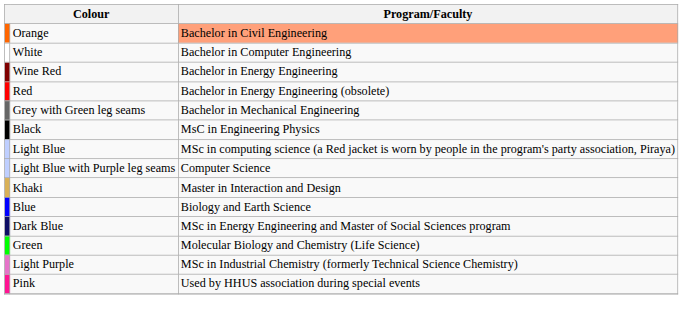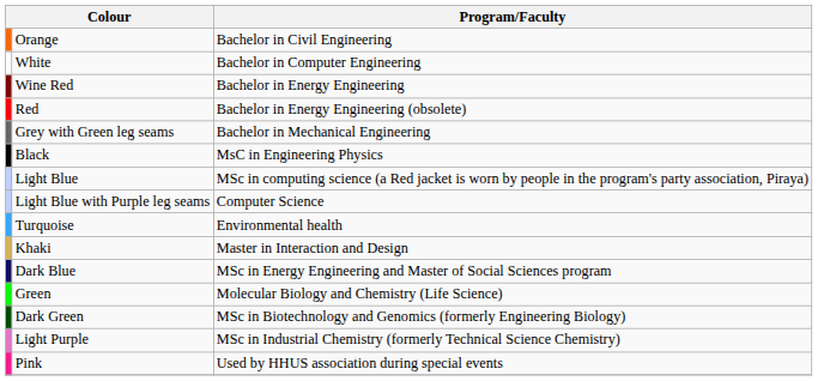Orange | Program/Faculty: lightsalmon background -> no background
+ row: Turquoise | Environmental health
- row: Blue | Biology and Earth Science
+ row: Dark Green | MSc in Biotechnology and Genomics (formerly Engineering Biology)
